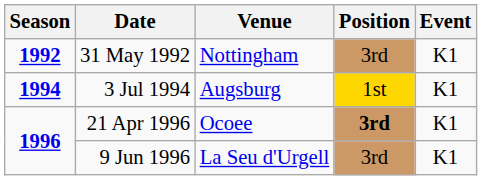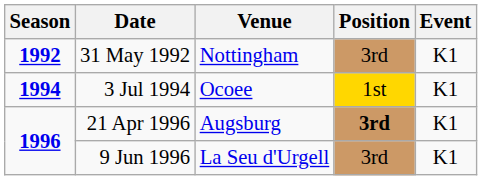3 Jul 1994 | Venue: Augsburg -> Ocoee
21 Apr 1996 | Venue: Ocoee -> Augsburg
